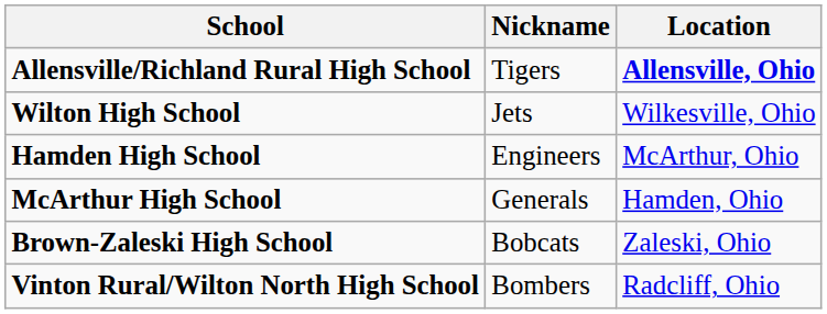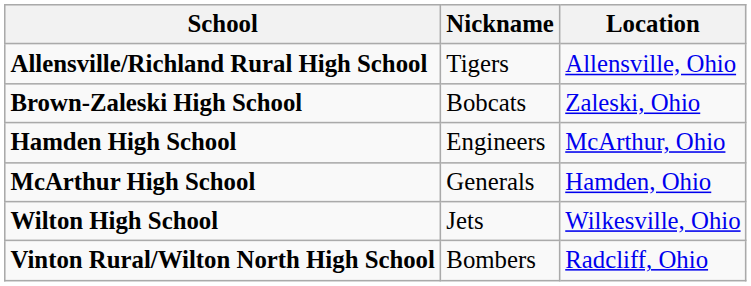Allensville/Richland Rural High School | Location: bold -> normal
rows swapped: Brown-Zaleski High School <-> Wilton High School
